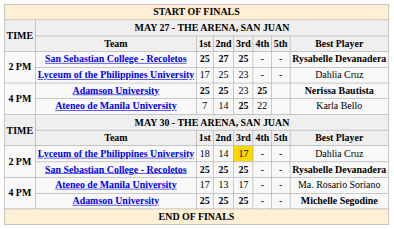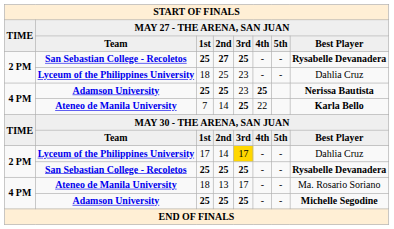Lyceum of the Philippines University / 25 | column 3: 17 -> 18
Ateneo de Manila University / 14 | column 8: normal -> bold
Lyceum of the Philippines University / 14 | column 3: 18 -> 17
Ateneo de Manila University / 13 | column 3: 17 -> 18
